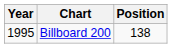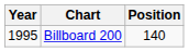Billboard 200 | Position: 138 -> 140
